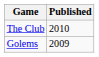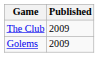The Club | Published: 2010 -> 2009
